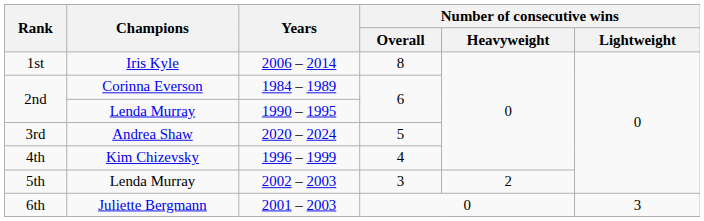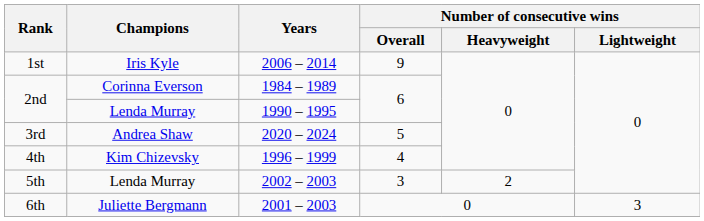2006 – 2014 | Number of consecutive wins / Overall: 8 -> 9
